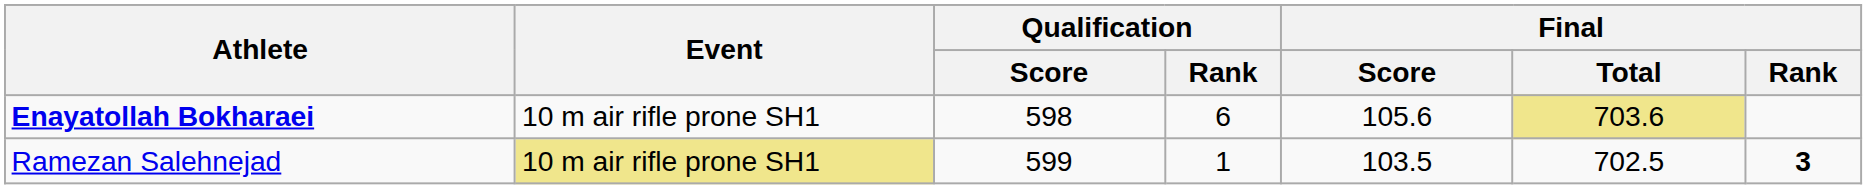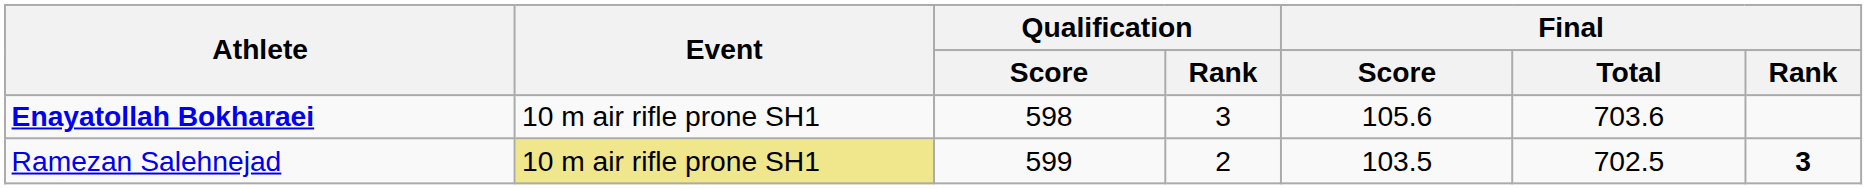Enayatollah Bokharaei | Qualification / Rank: 6 -> 3
Enayatollah Bokharaei | Final / Total: khaki background -> no background
Ramezan Salehnejad | Qualification / Rank: 1 -> 2
